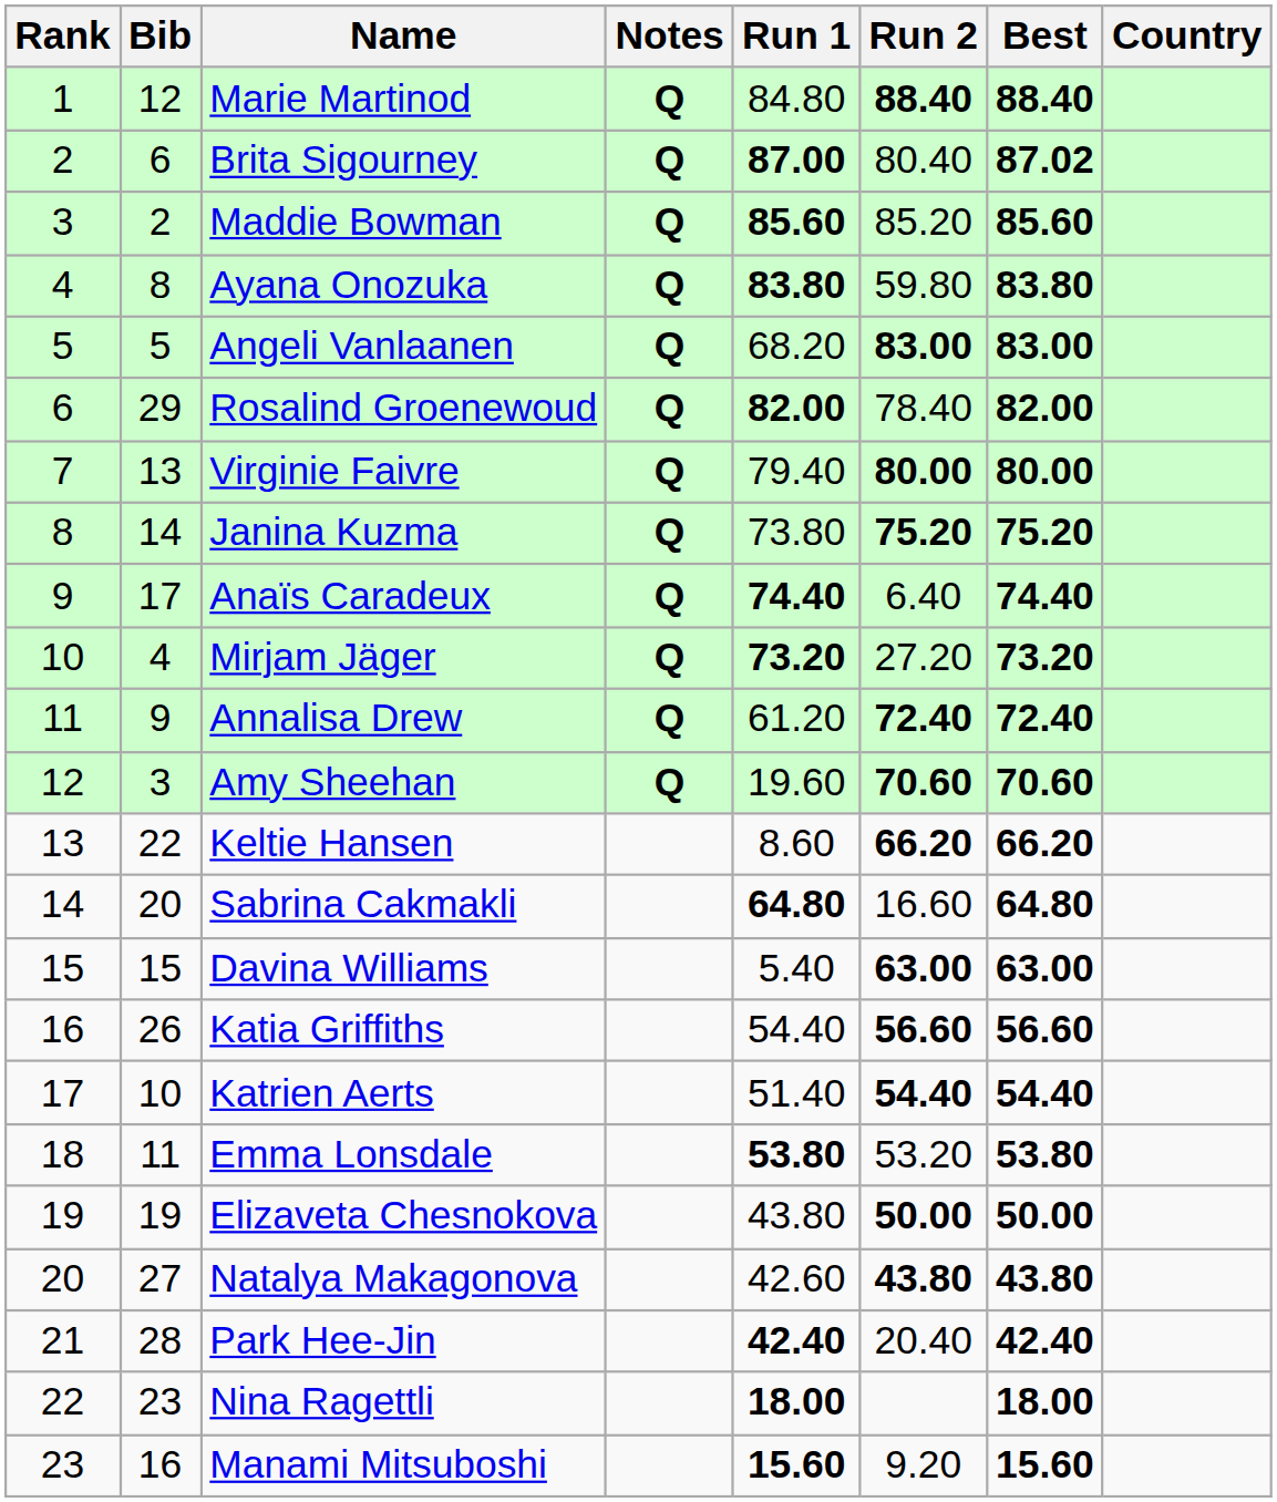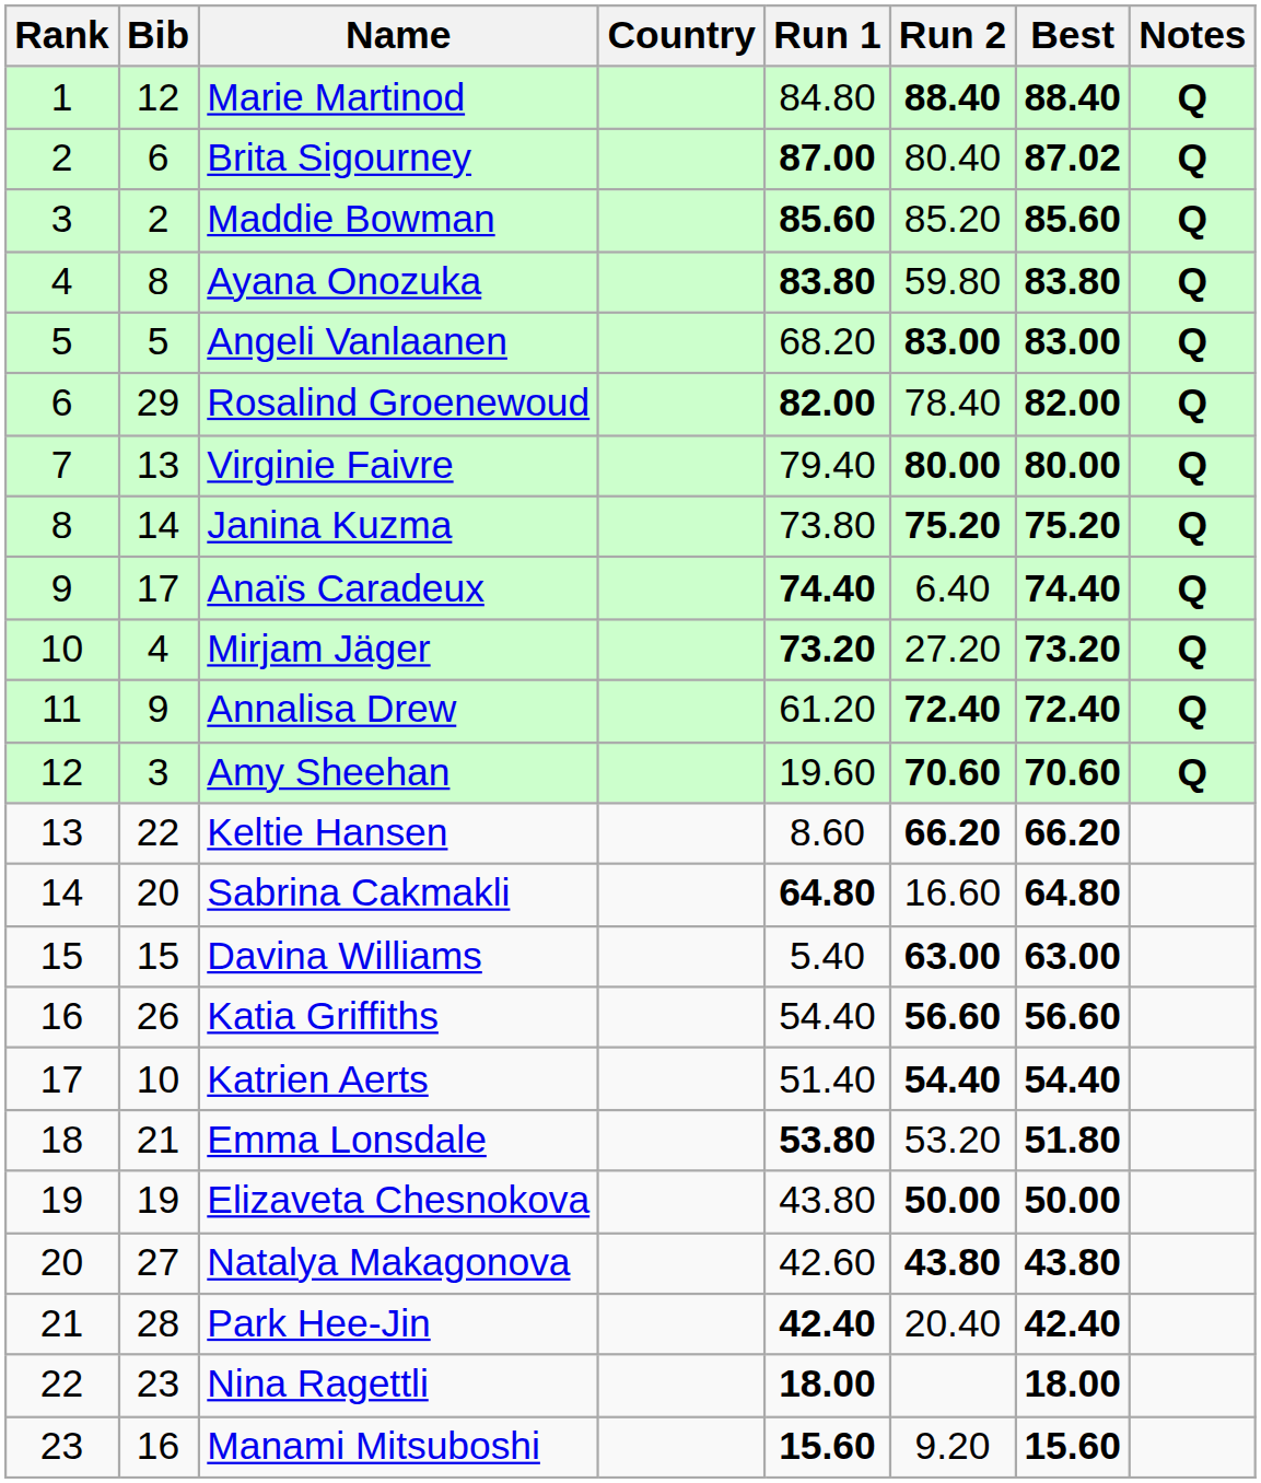columns swapped: Country <-> Notes
Emma Lonsdale | Bib: 11 -> 21
Emma Lonsdale | Best: 53.80 -> 51.80
